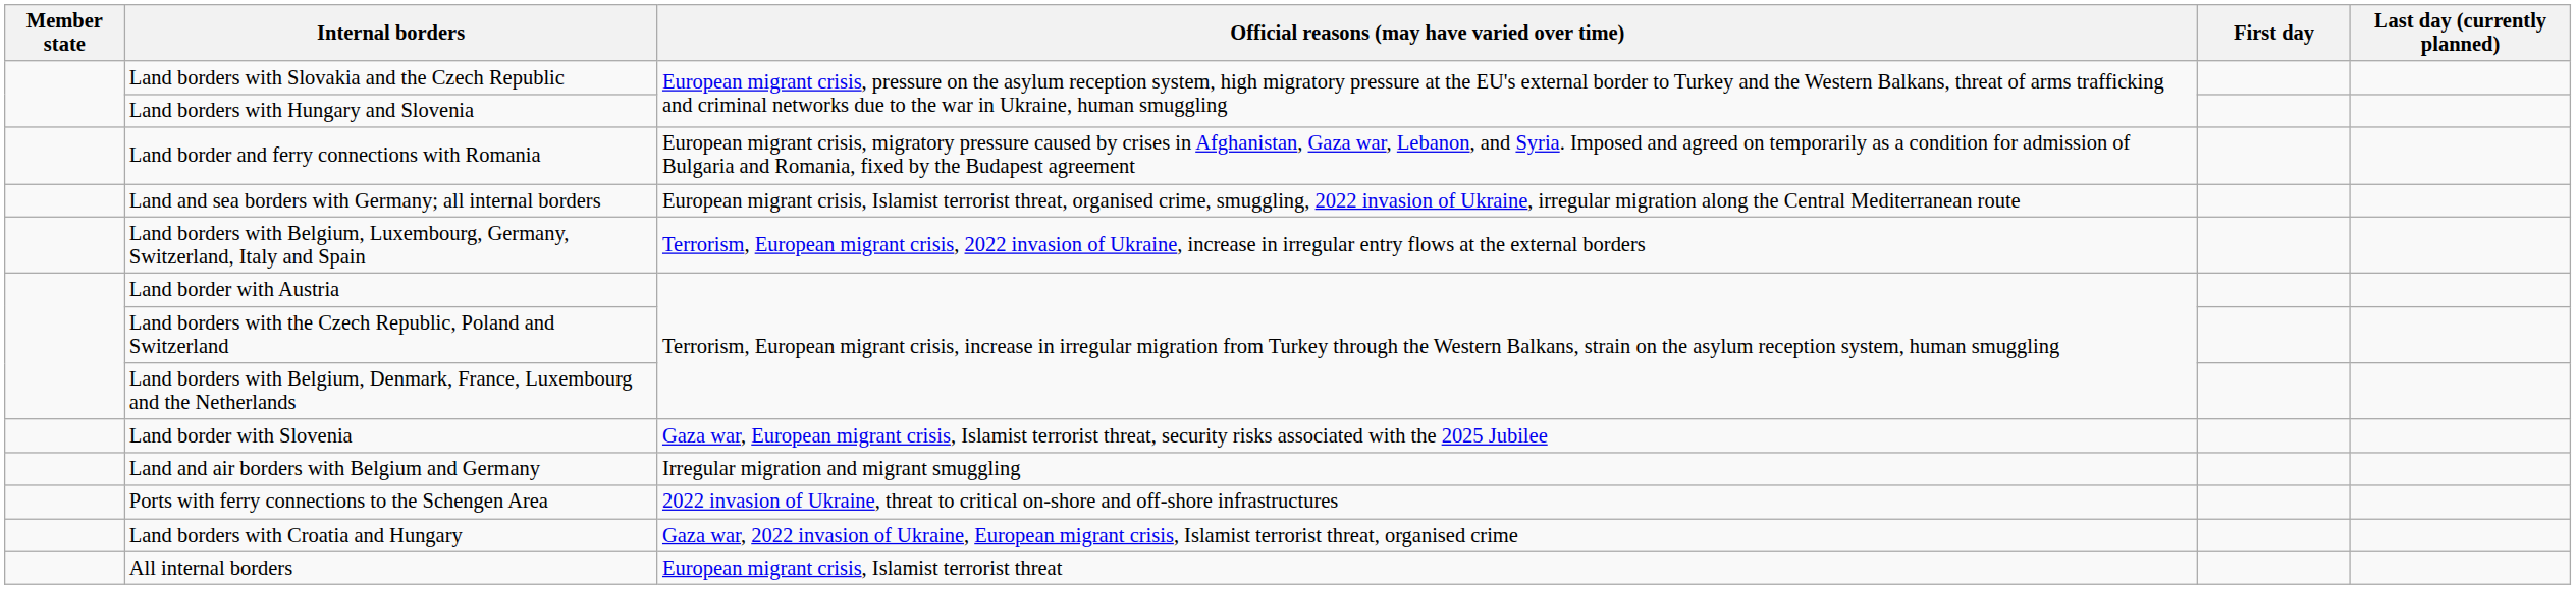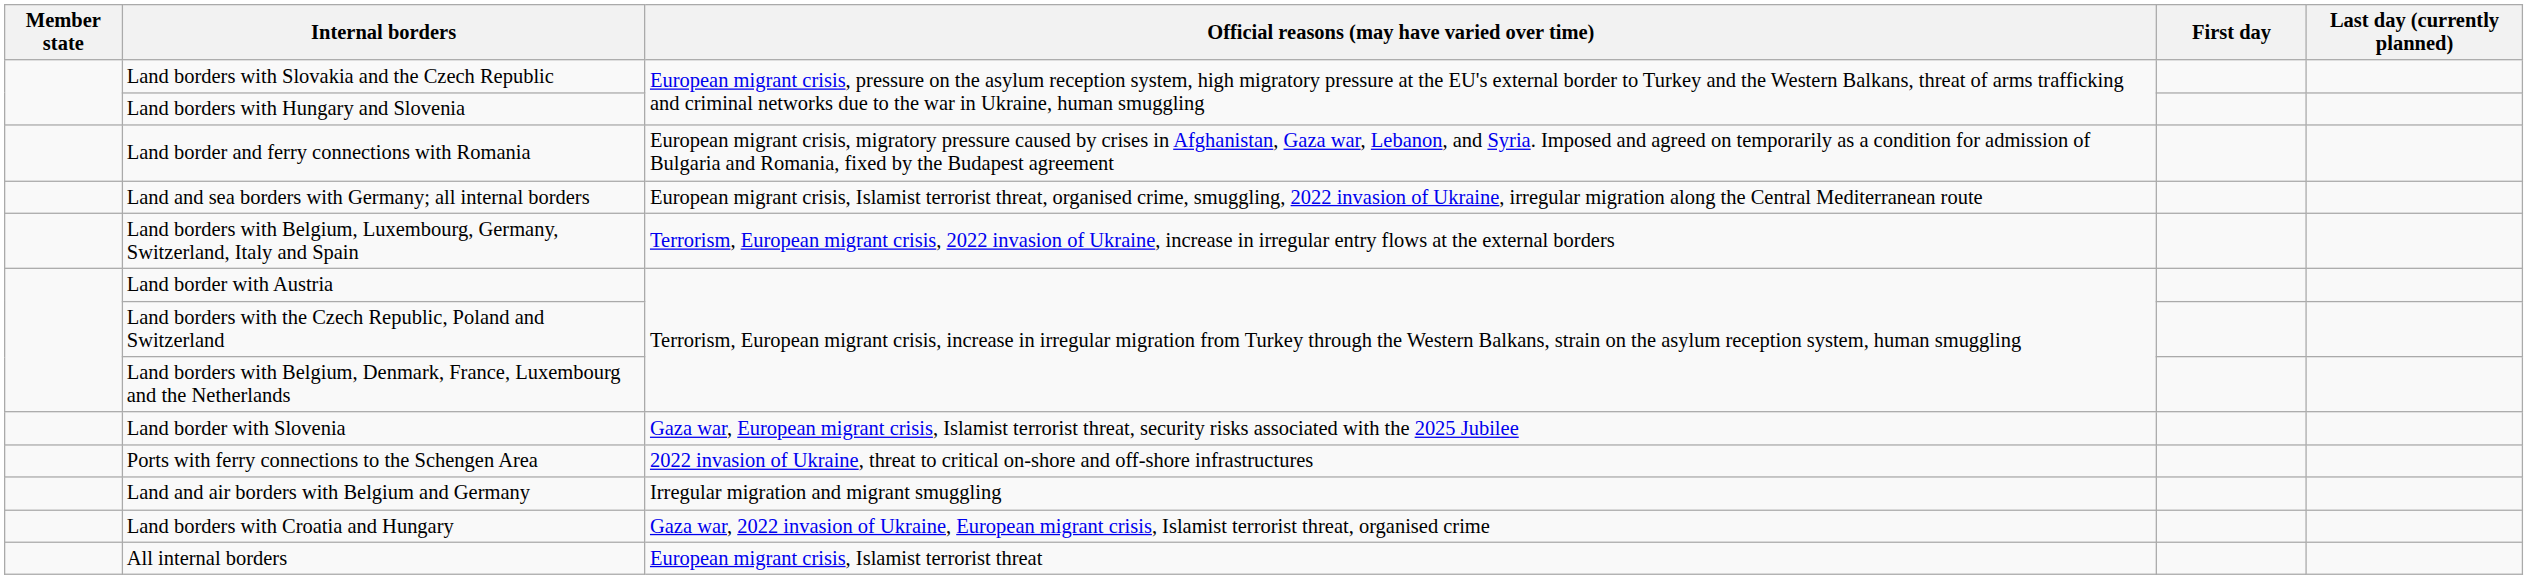rows swapped: Land and air borders with Belgium and Germany <-> Ports with ferry connections to the Schengen Area
